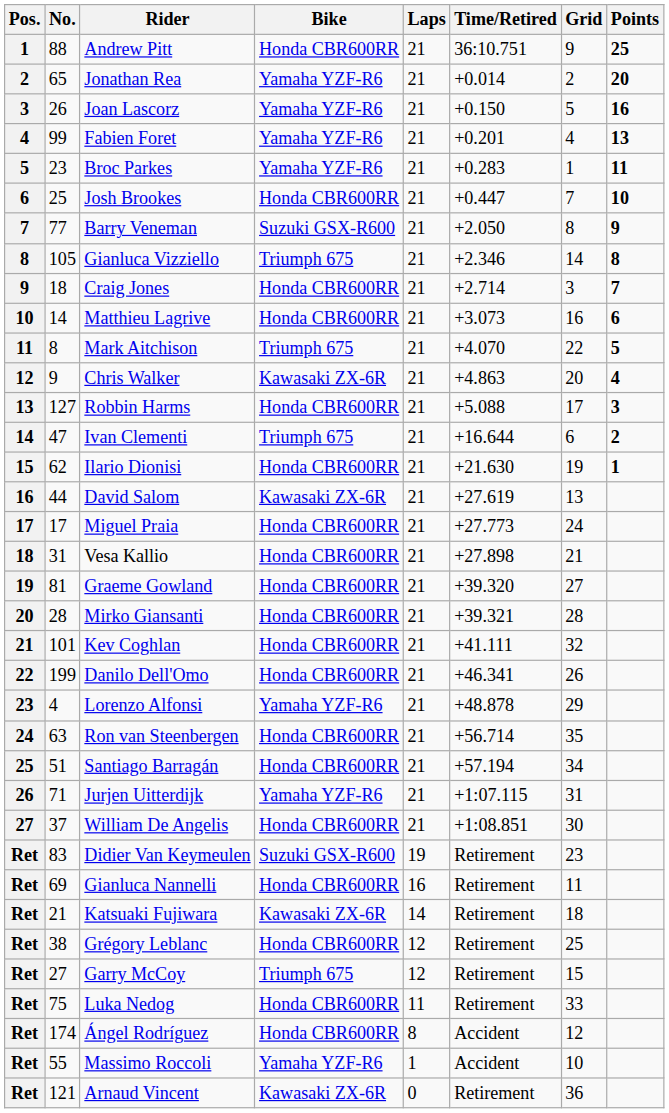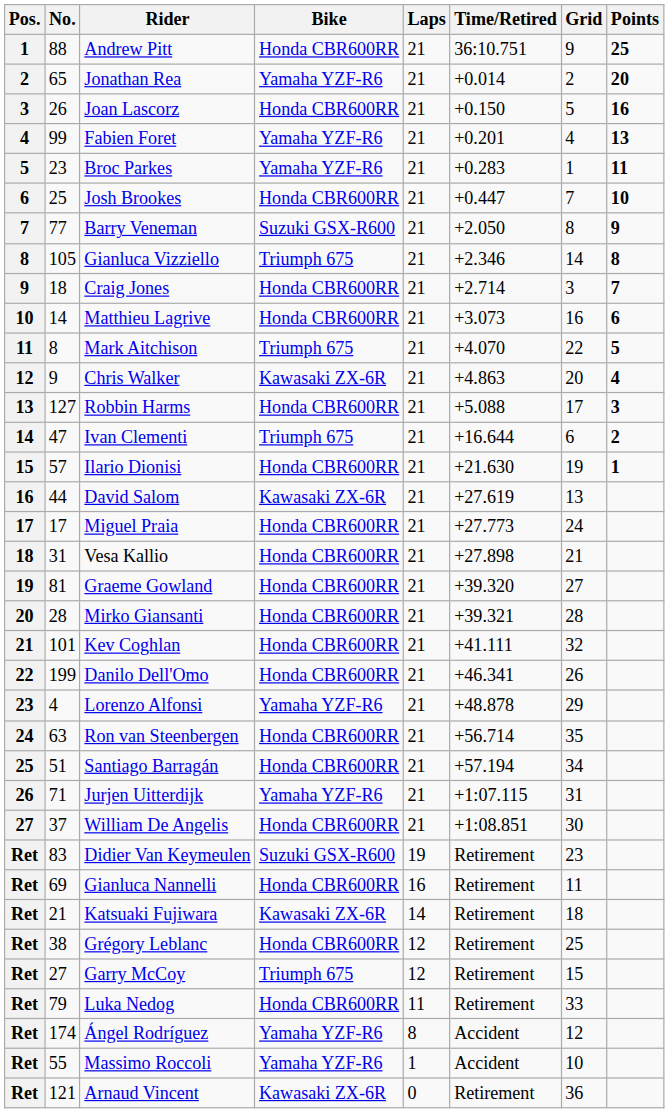Joan Lascorz | Bike: Yamaha YZF-R6 -> Honda CBR600RR
Ilario Dionisi | No.: 62 -> 57
Luka Nedog | No.: 75 -> 79
Ángel Rodríguez | Bike: Honda CBR600RR -> Yamaha YZF-R6
